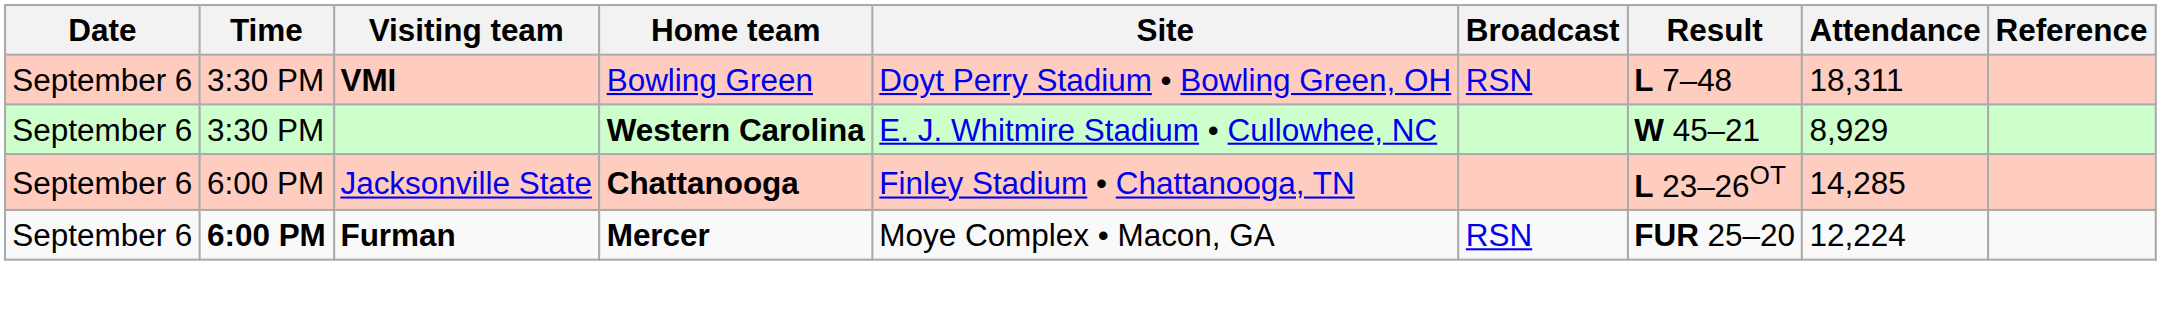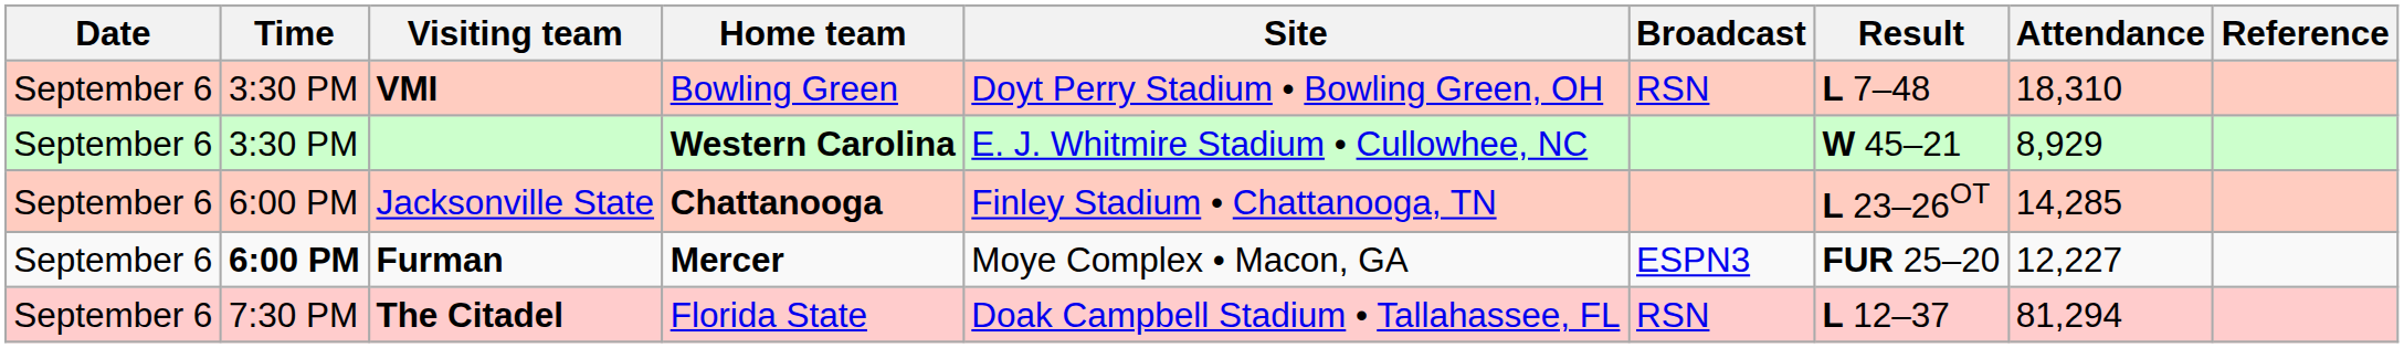VMI | Attendance: 18,311 -> 18,310
Furman | Broadcast: RSN -> ESPN3
Furman | Attendance: 12,224 -> 12,227
+ row: September 6 | 7:30 PM | The Citadel | Florida State | Doak Campbell Stadium • Tallahassee, FL | RSN | L 12–37 | 81,294
